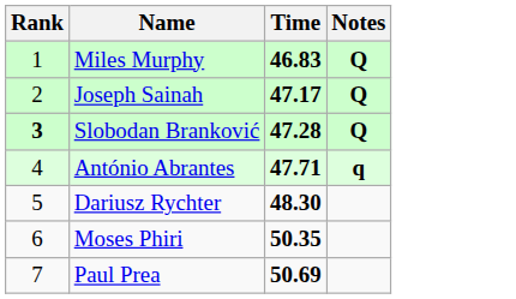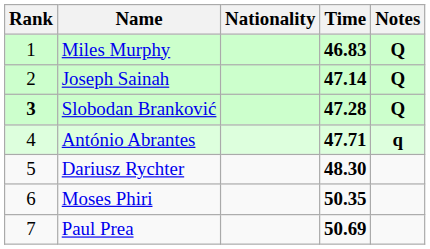+ column: Nationality
Joseph Sainah | Time: 47.17 -> 47.14
